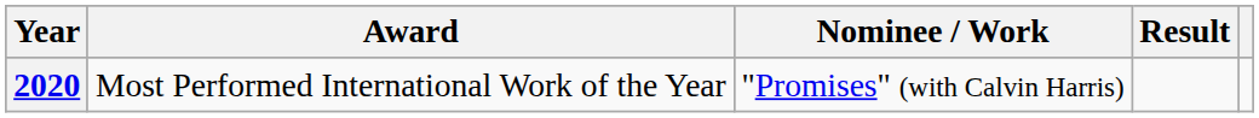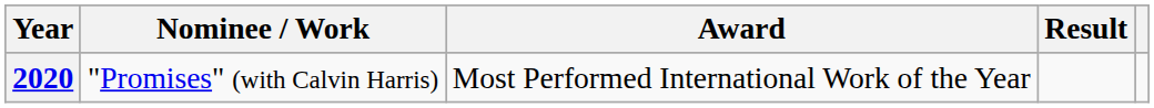columns swapped: Nominee / Work <-> Award
